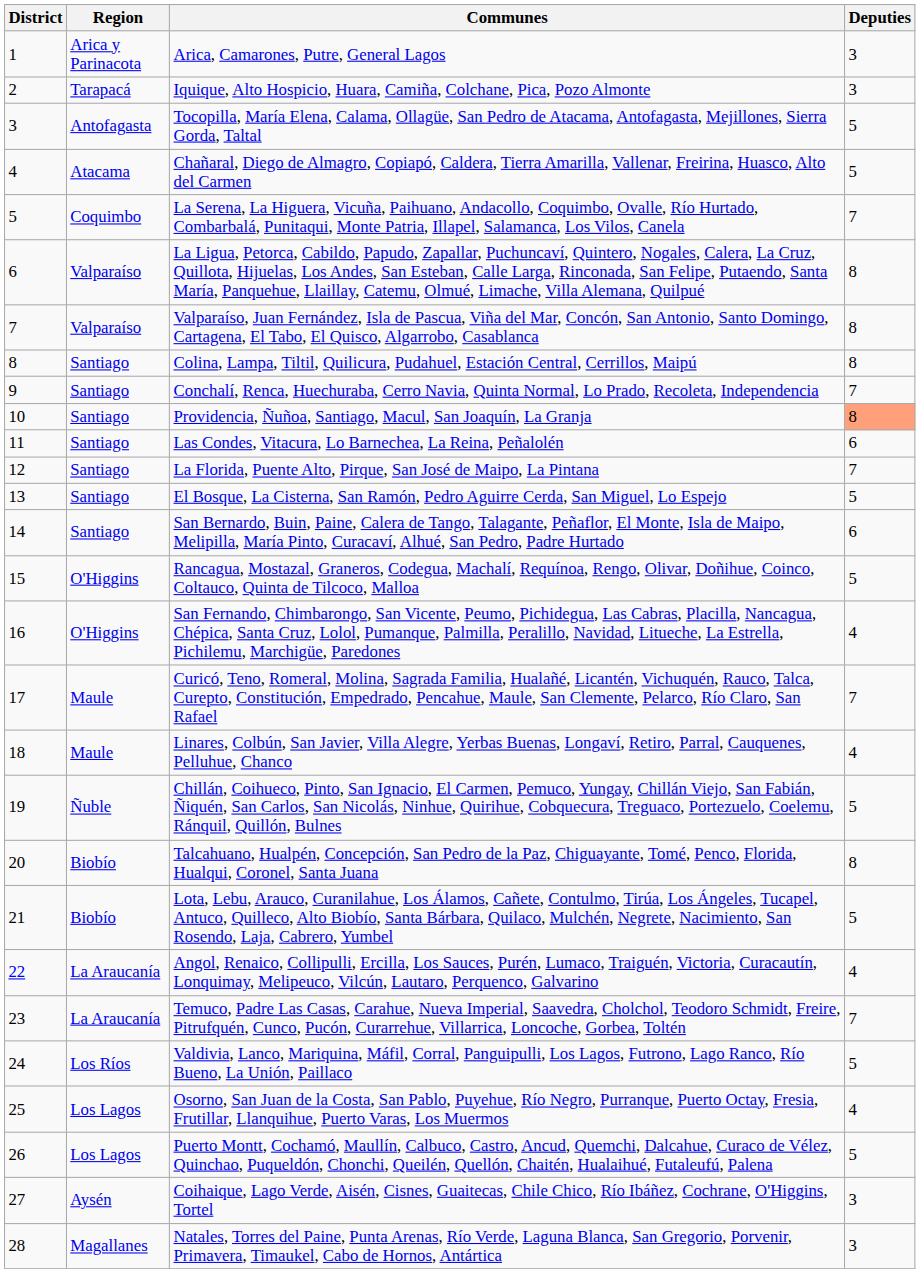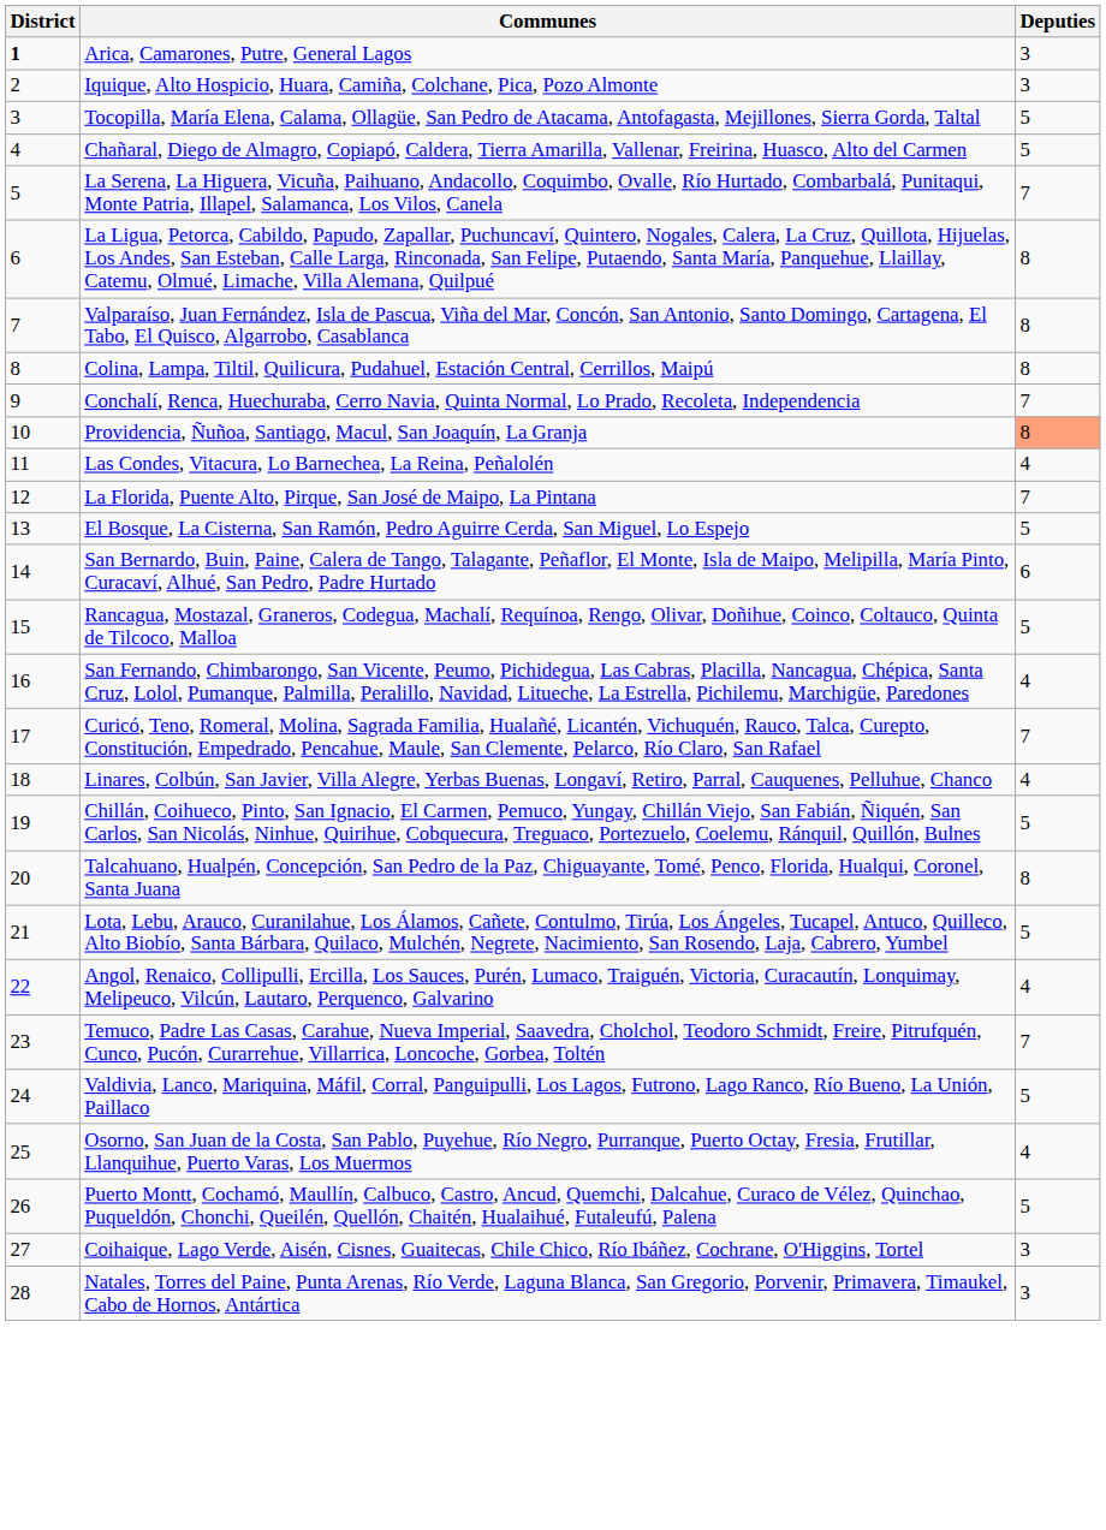- column: Region | Arica y Parinacota | Tarapacá | Antofagasta | Atacama | Coquimbo | Valparaíso | Valparaíso | Santiago | Santiago | Santiago | Santiago | Santiago | Santiago | Santiago | O'Higgins | O'Higgins | Maule | Maule | Ñuble | Biobío | Biobío | La Araucanía | La Araucanía | Los Ríos | Los Lagos | Los Lagos | Aysén | Magallanes
Arica, Camarones, Putre, General Lagos | District: normal -> bold
Las Condes, Vitacura, Lo Barnechea, La Reina, Peñalolén | Deputies: 6 -> 4
